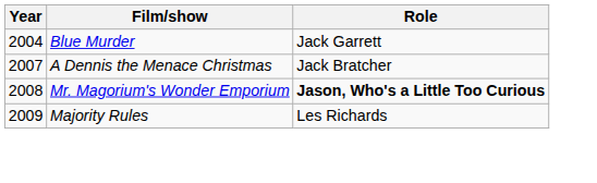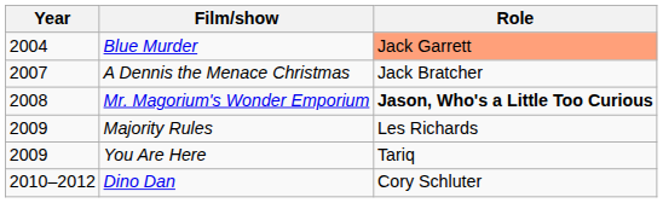Blue Murder | Role: no background -> lightsalmon background
+ row: 2009 | You Are Here | Tariq
+ row: 2010–2012 | Dino Dan | Cory Schluter
